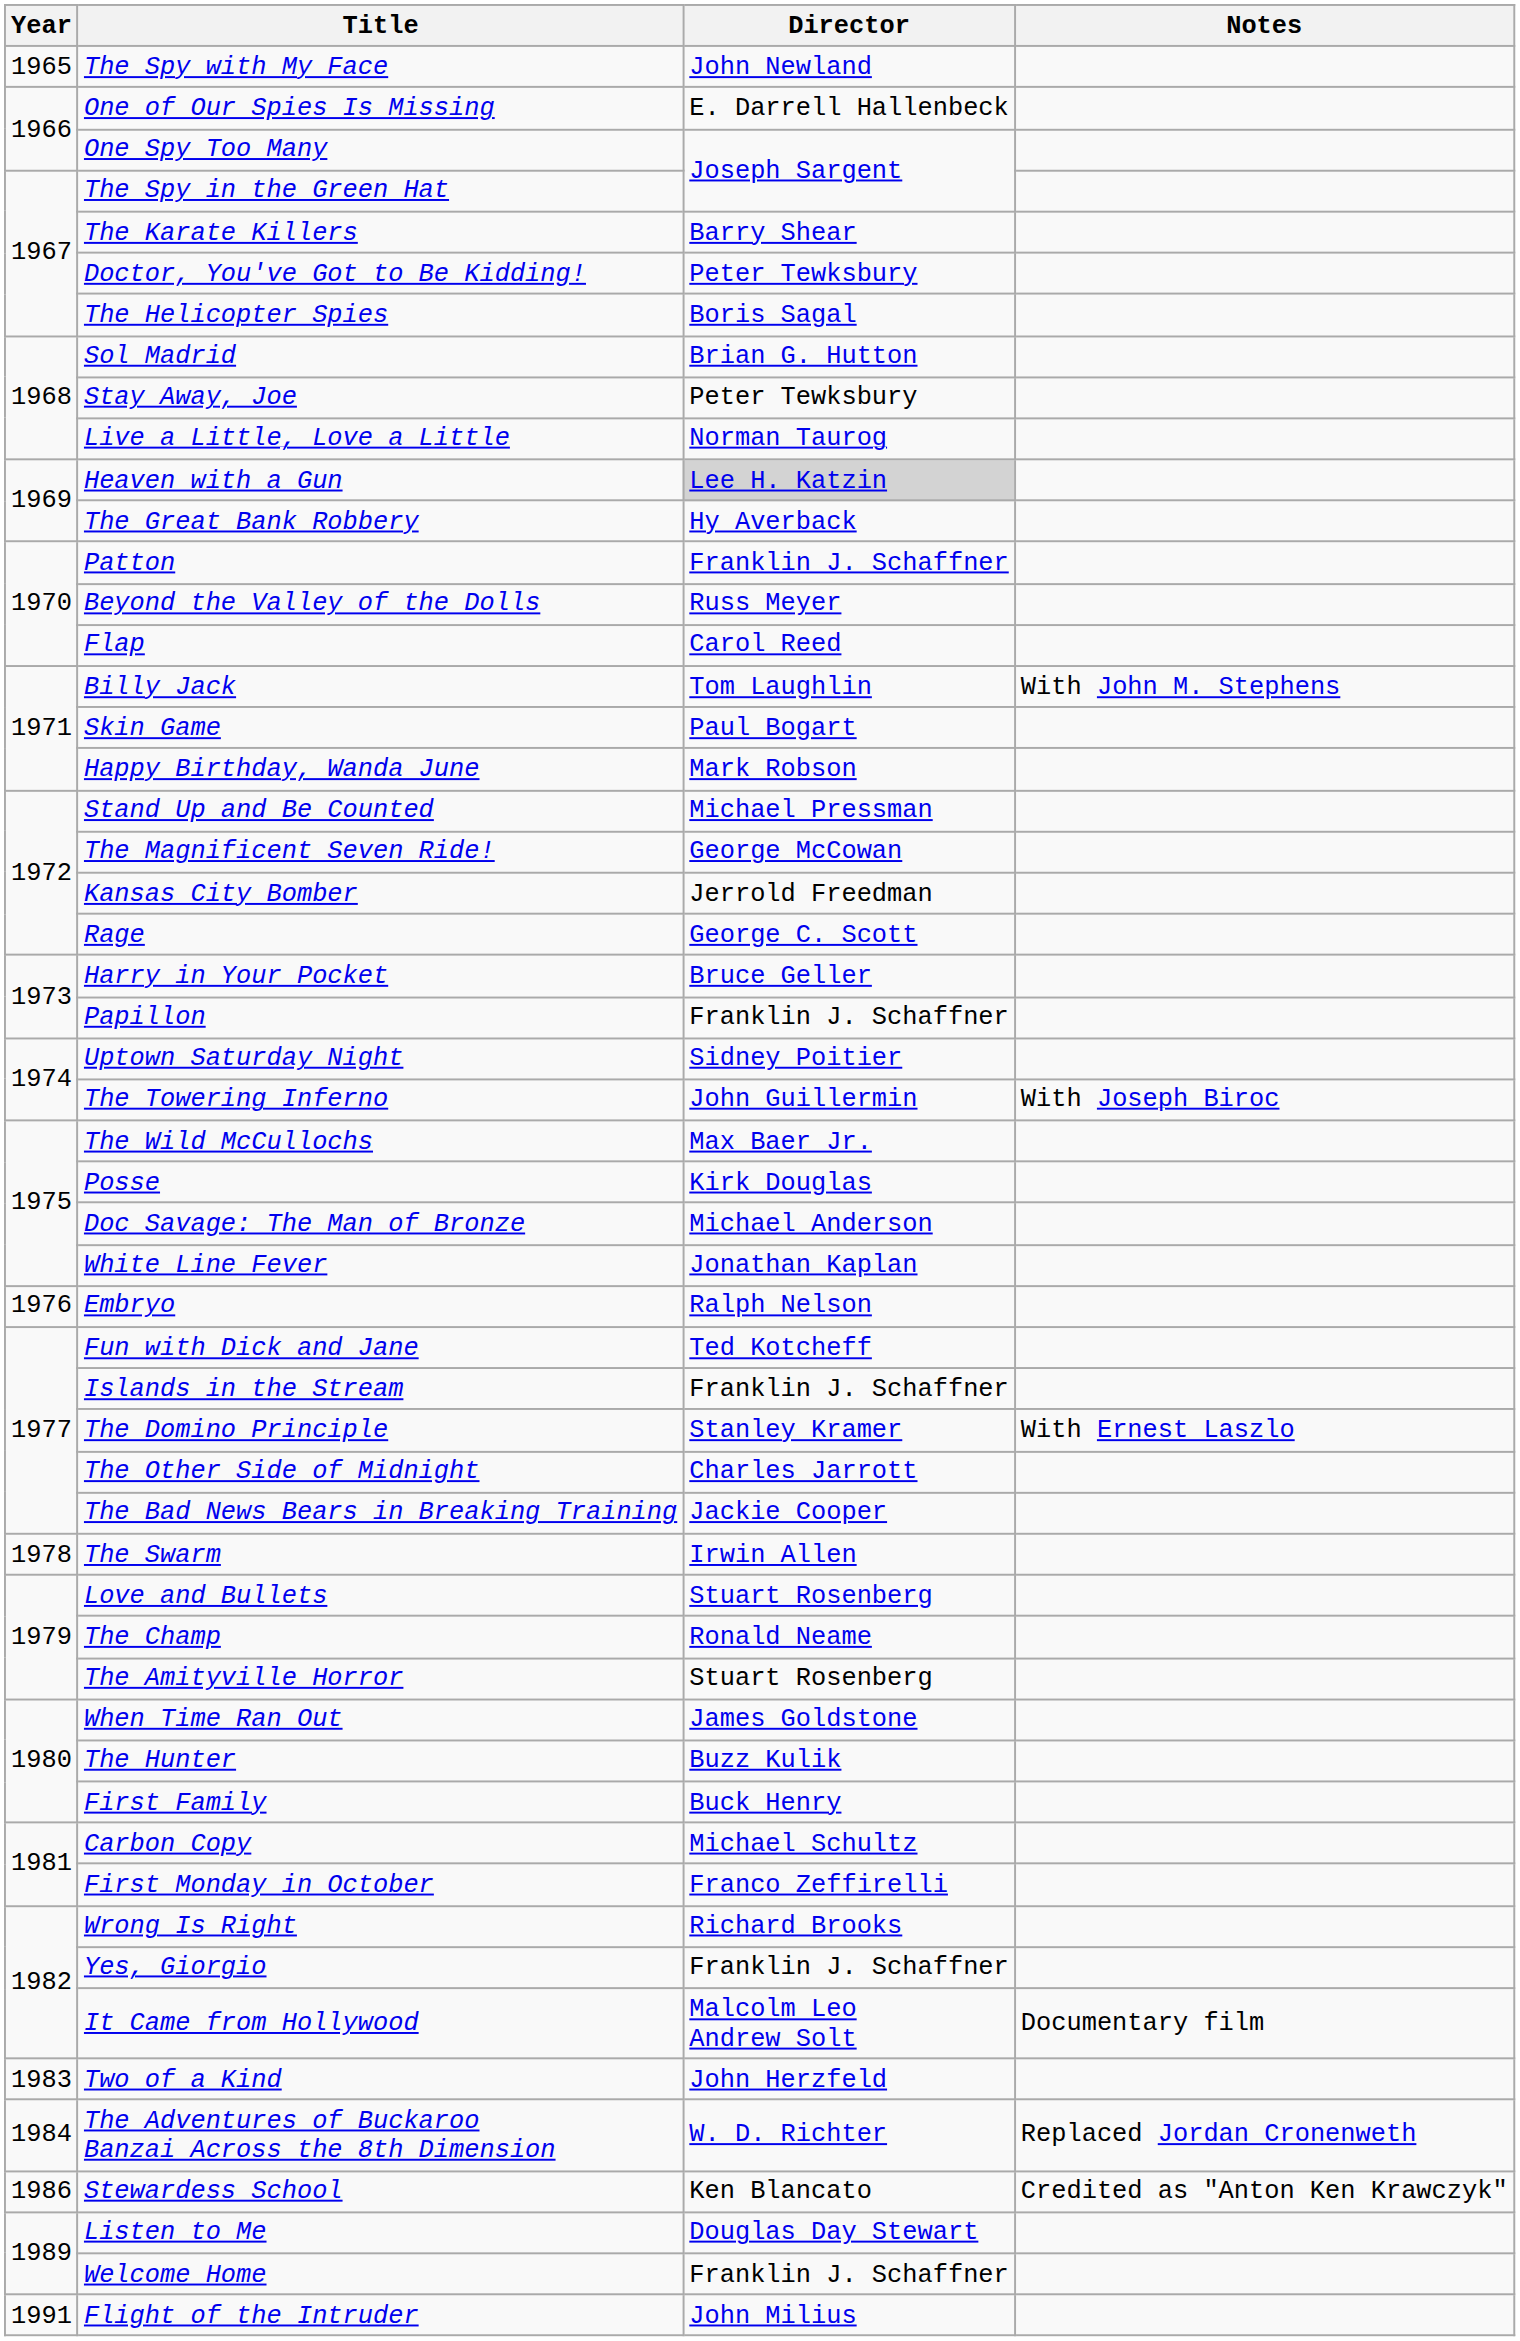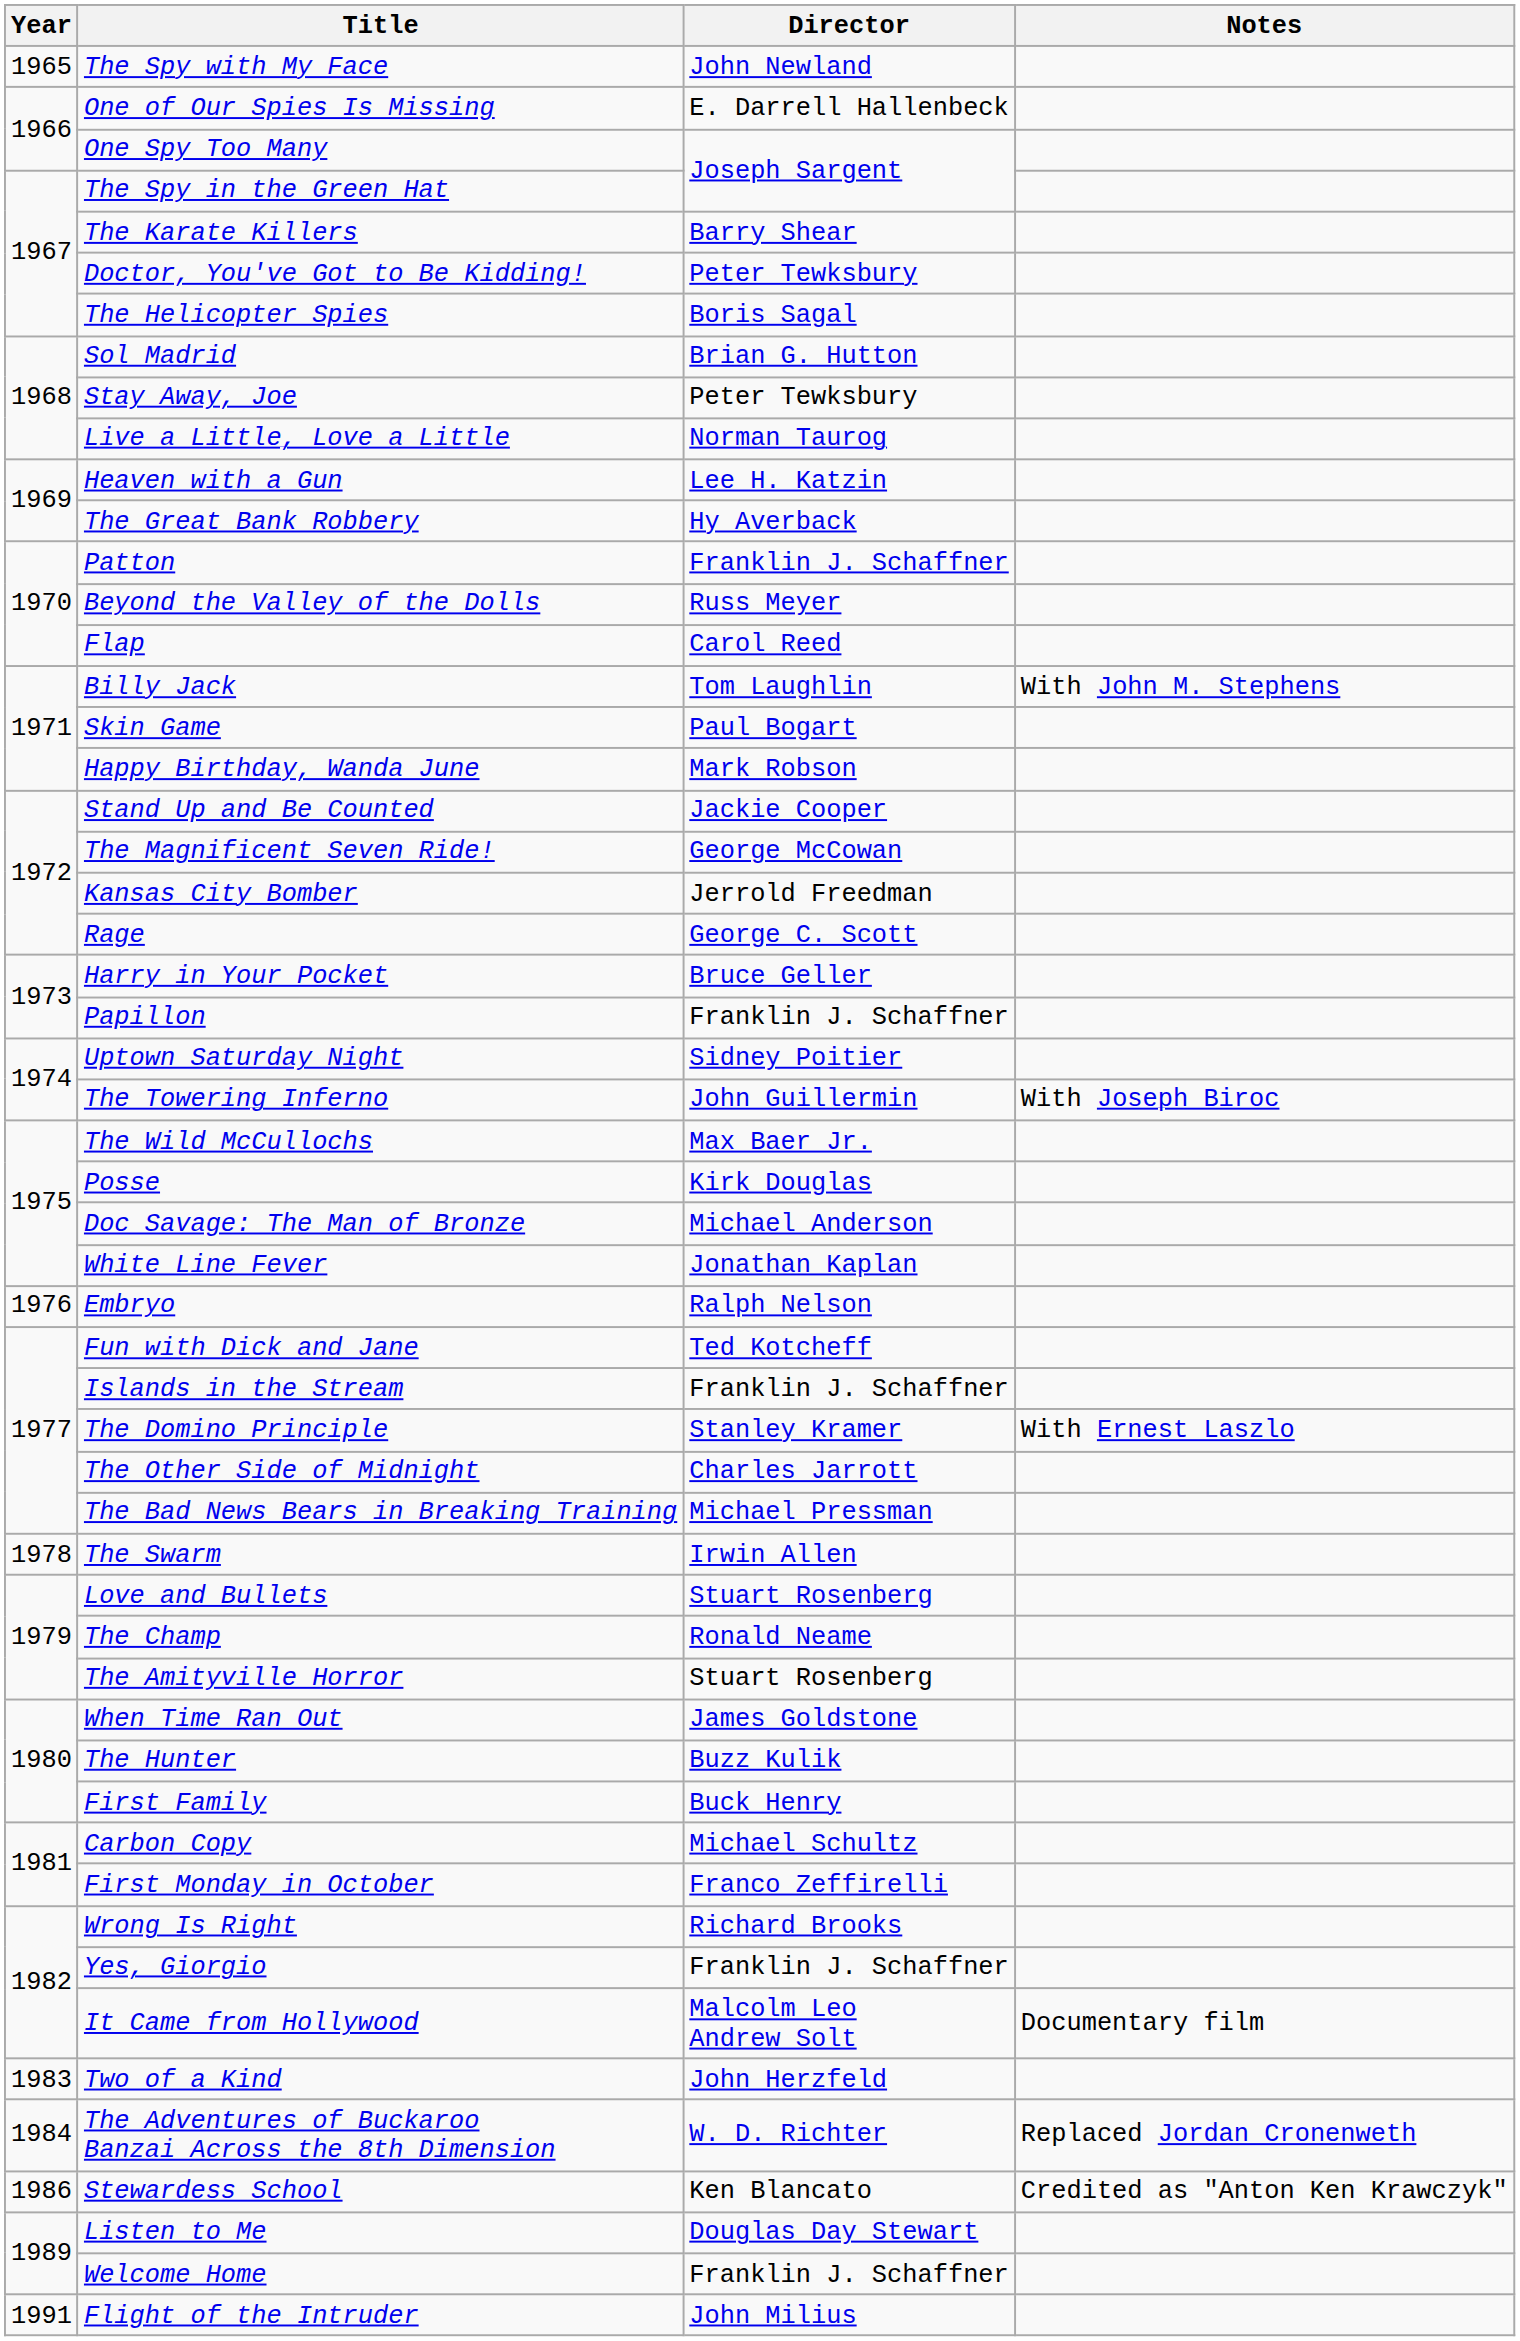Heaven with a Gun | Director: lightgrey background -> no background
Stand Up and Be Counted | Director: Michael Pressman -> Jackie Cooper
The Bad News Bears in Breaking Training | Director: Jackie Cooper -> Michael Pressman
